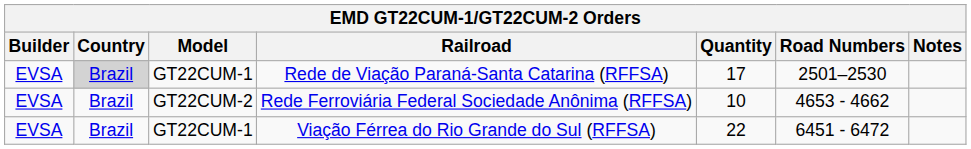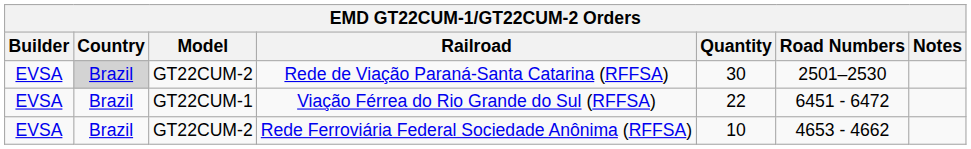Rede de Viação Paraná-Santa Catarina (RFFSA) | Model: GT22CUM-1 -> GT22CUM-2
Rede de Viação Paraná-Santa Catarina (RFFSA) | Quantity: 17 -> 30
rows swapped: Viação Férrea do Rio Grande do Sul (RFFSA) <-> Rede Ferroviária Federal Sociedade Anônima (RFFSA)
